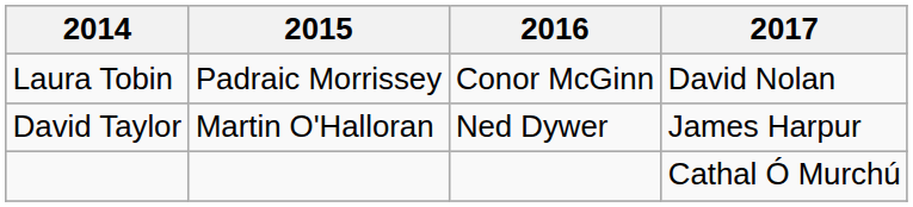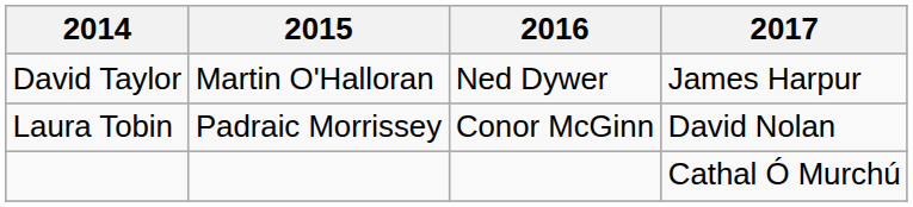rows swapped: Laura Tobin <-> David Taylor
